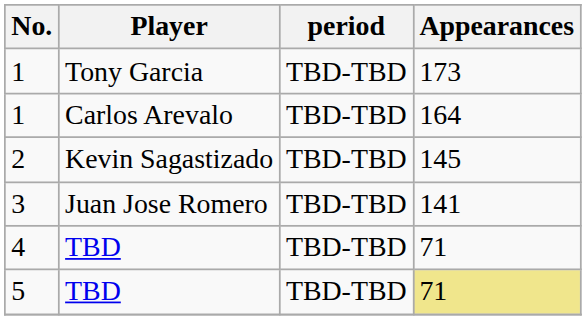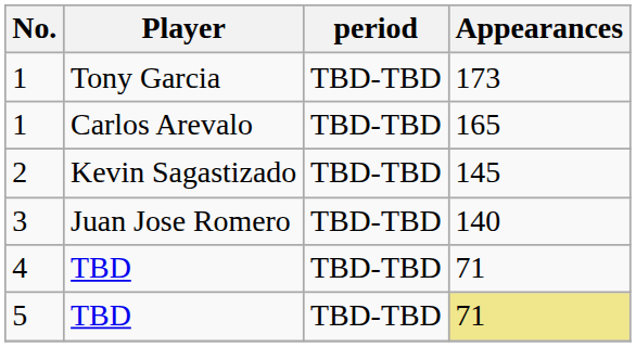1 / Carlos Arevalo | Appearances: 164 -> 165
3 | Appearances: 141 -> 140
